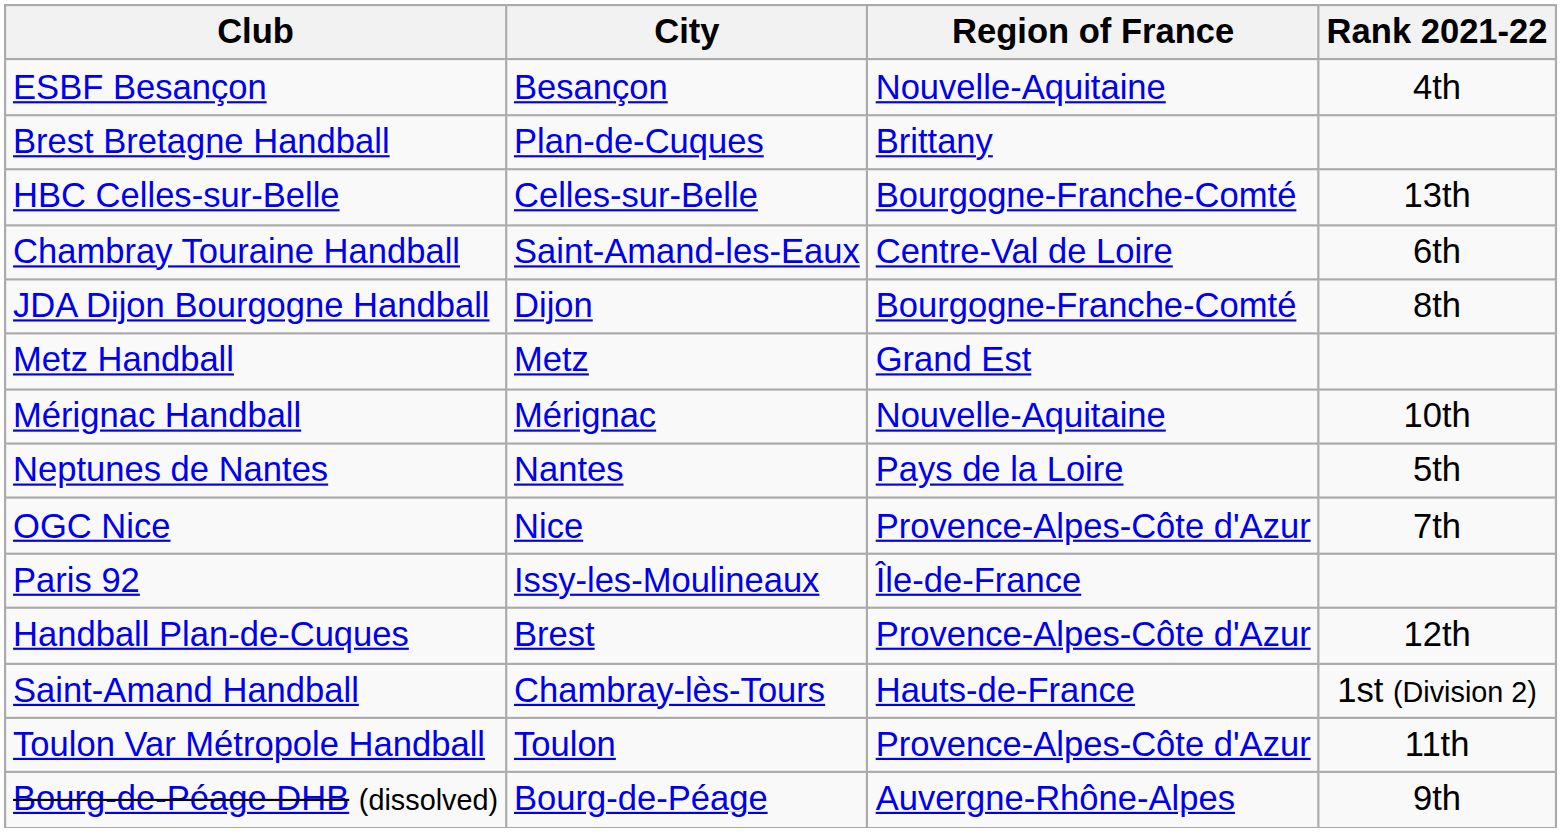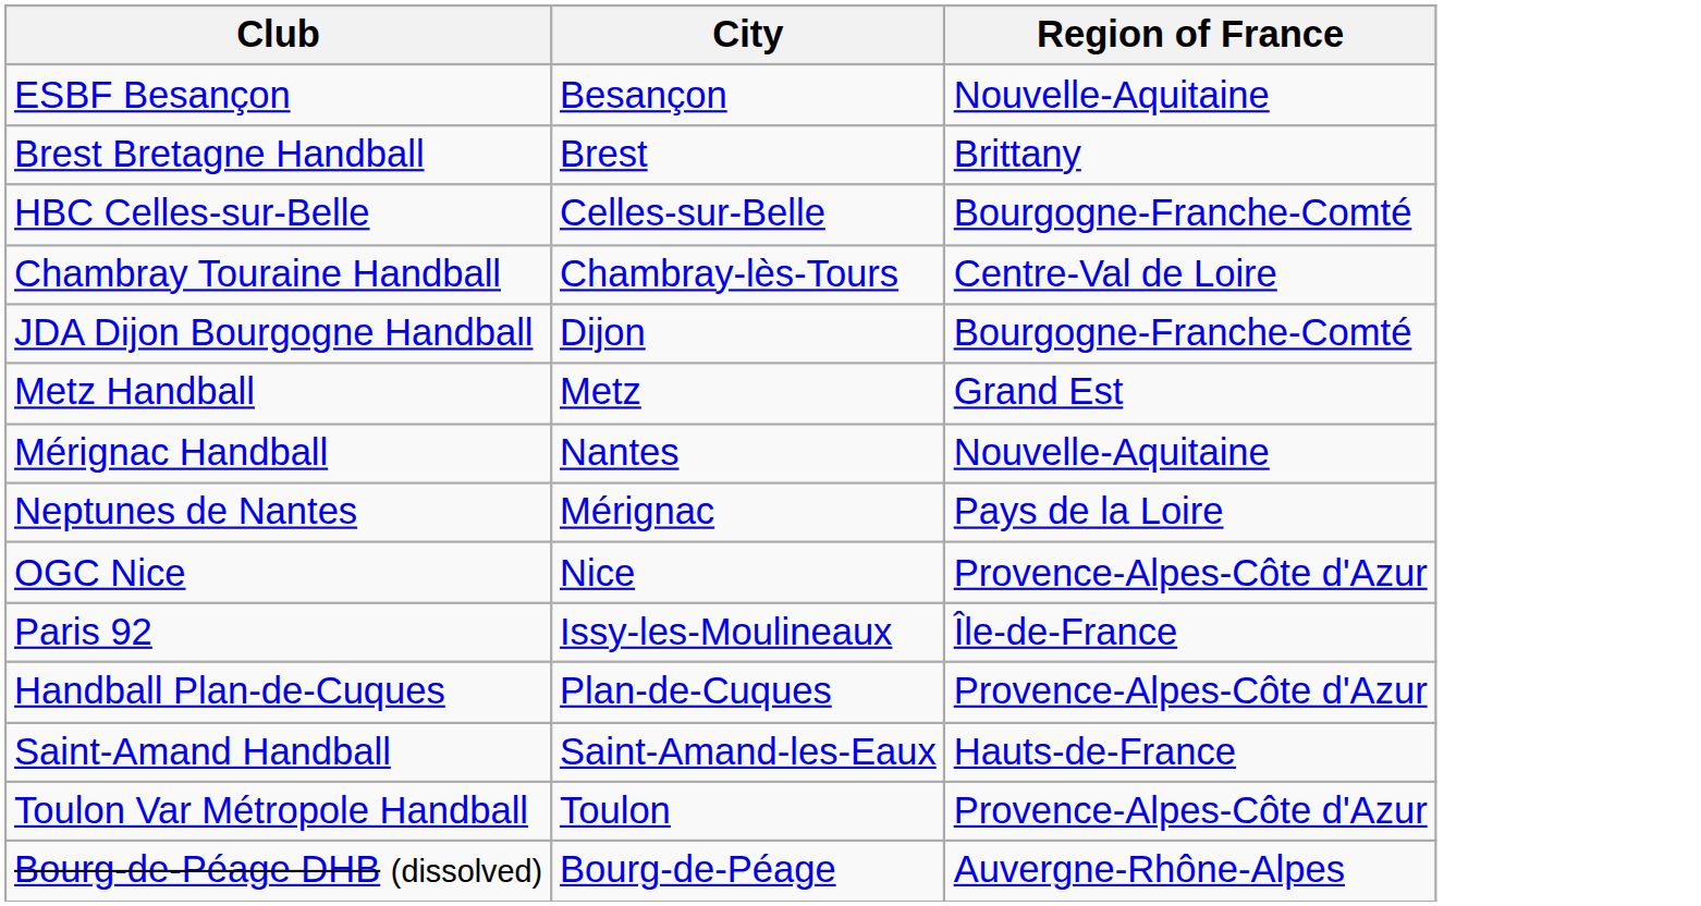- column: Rank 2021-22 | 4th | 13th | 6th | 8th | 10th | 5th | 7th | 12th | 1st (Division 2) | 11th | 9th
Brest Bretagne Handball | City: Plan-de-Cuques -> Brest
Chambray Touraine Handball | City: Saint-Amand-les-Eaux -> Chambray-lès-Tours
Mérignac Handball | City: Mérignac -> Nantes
Neptunes de Nantes | City: Nantes -> Mérignac
Handball Plan-de-Cuques | City: Brest -> Plan-de-Cuques
Saint-Amand Handball | City: Chambray-lès-Tours -> Saint-Amand-les-Eaux
